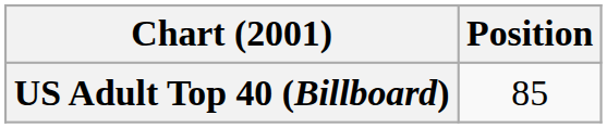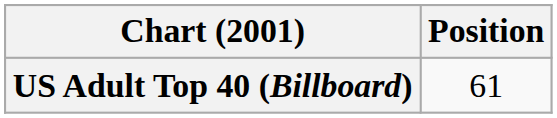US Adult Top 40 (Billboard) | Position: 85 -> 61
